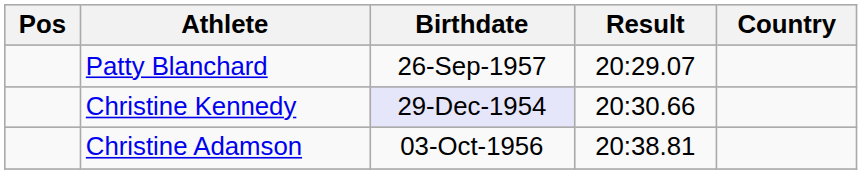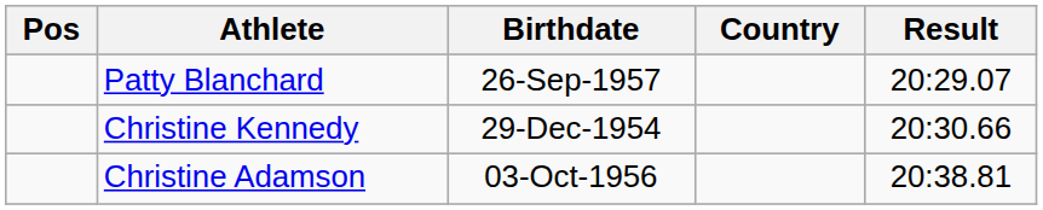columns swapped: Country <-> Result
Christine Kennedy | Birthdate: lavender background -> no background
